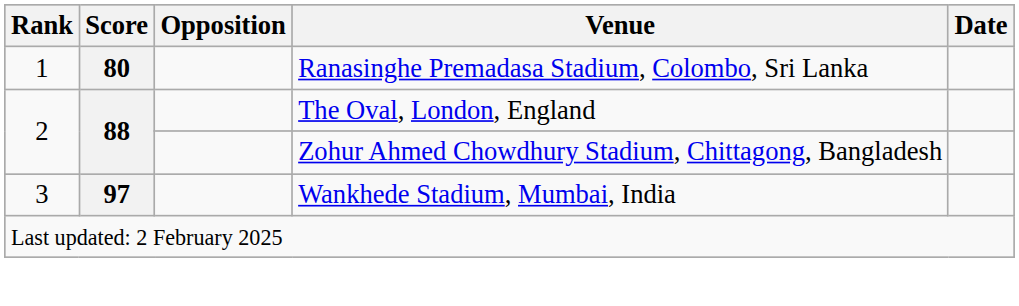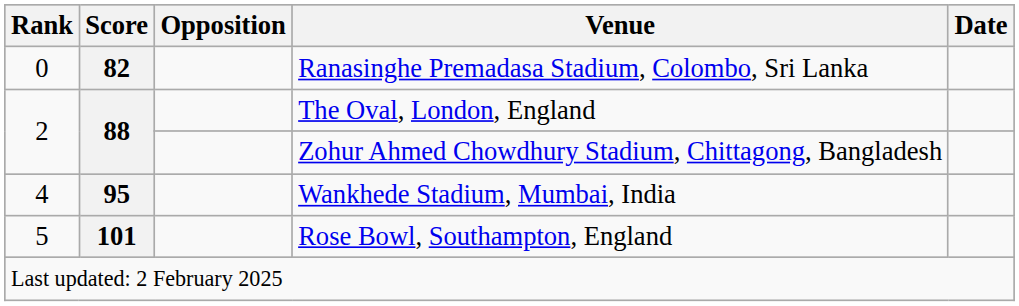Ranasinghe Premadasa Stadium, Colombo, Sri Lanka | Rank: 1 -> 0
Ranasinghe Premadasa Stadium, Colombo, Sri Lanka | Score: 80 -> 82
Wankhede Stadium, Mumbai, India | Rank: 3 -> 4
Wankhede Stadium, Mumbai, India | Score: 97 -> 95
+ row: 5 | 101 | Rose Bowl, Southampton, England
